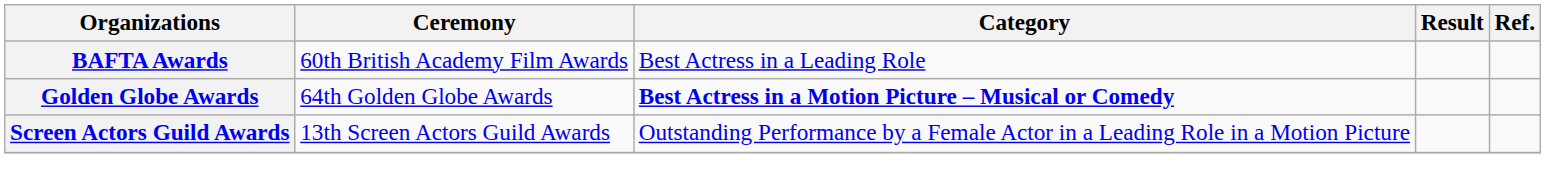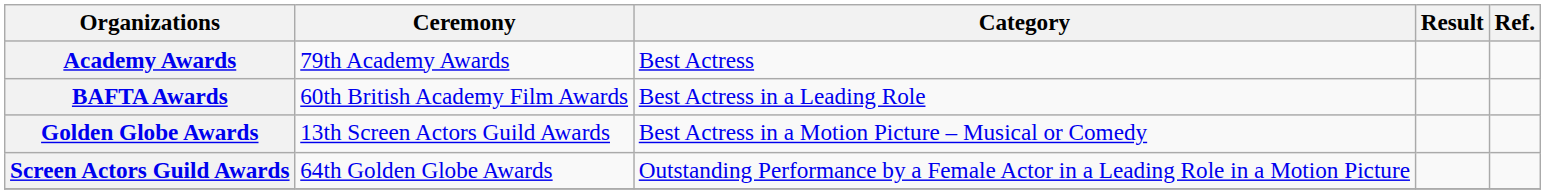+ row: Academy Awards | 79th Academy Awards | Best Actress
Golden Globe Awards | Ceremony: 64th Golden Globe Awards -> 13th Screen Actors Guild Awards
Golden Globe Awards | Category: bold -> normal
Screen Actors Guild Awards | Ceremony: 13th Screen Actors Guild Awards -> 64th Golden Globe Awards
